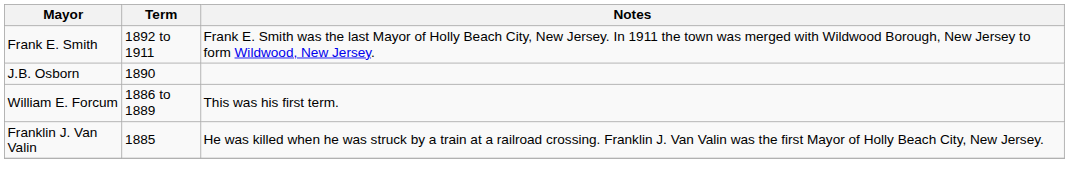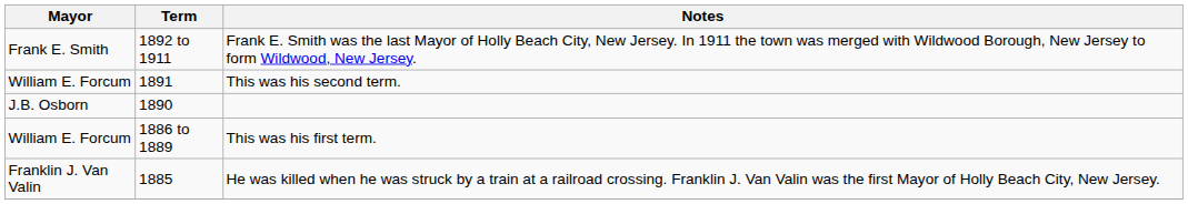+ row: William E. Forcum | 1891 | This was his second term.
